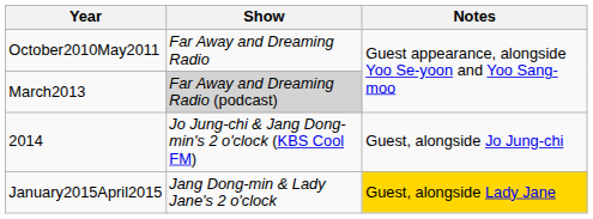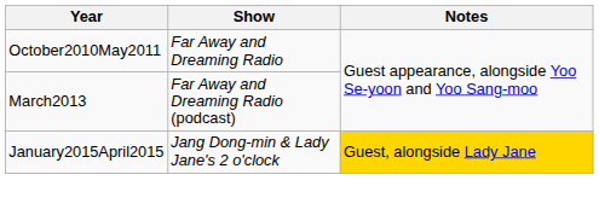March2013 | Show: lightgrey background -> no background
- row: 2014 | Jo Jung-chi & Jang Dong-min's 2 o'clock (KBS Cool FM) | Guest, alongside Jo Jung-chi
